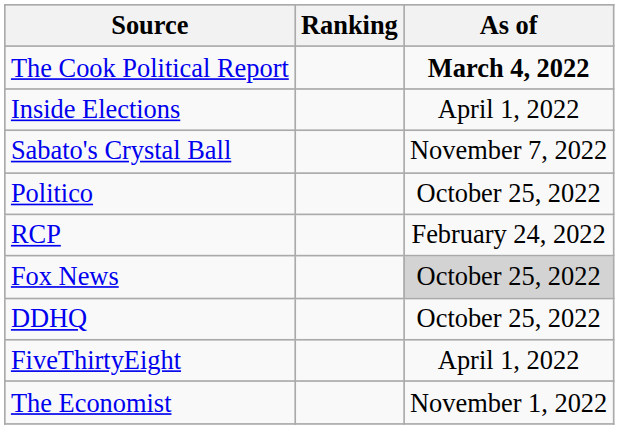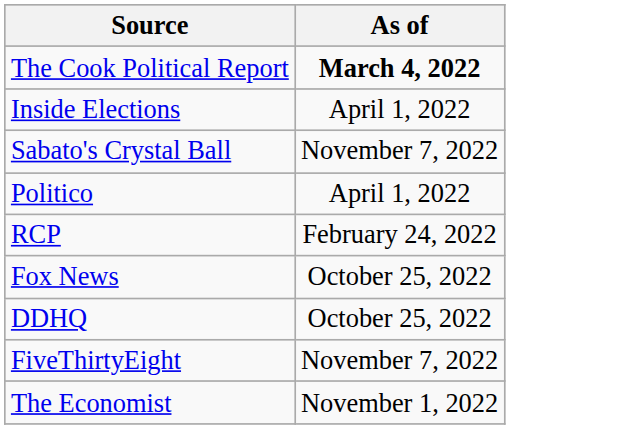- column: Ranking
Politico | As of: October 25, 2022 -> April 1, 2022
Fox News | As of: lightgrey background -> no background
FiveThirtyEight | As of: April 1, 2022 -> November 7, 2022
